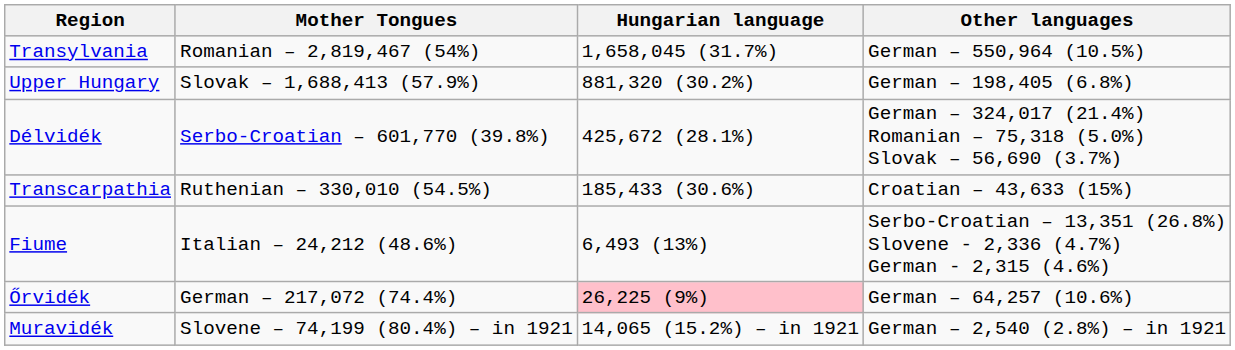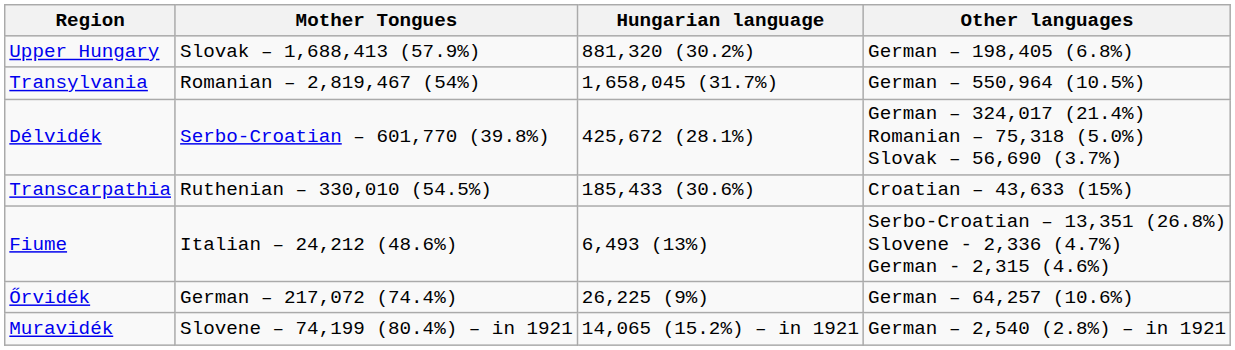rows swapped: Transylvania <-> Upper Hungary
Őrvidék | Hungarian language: pink background -> no background
